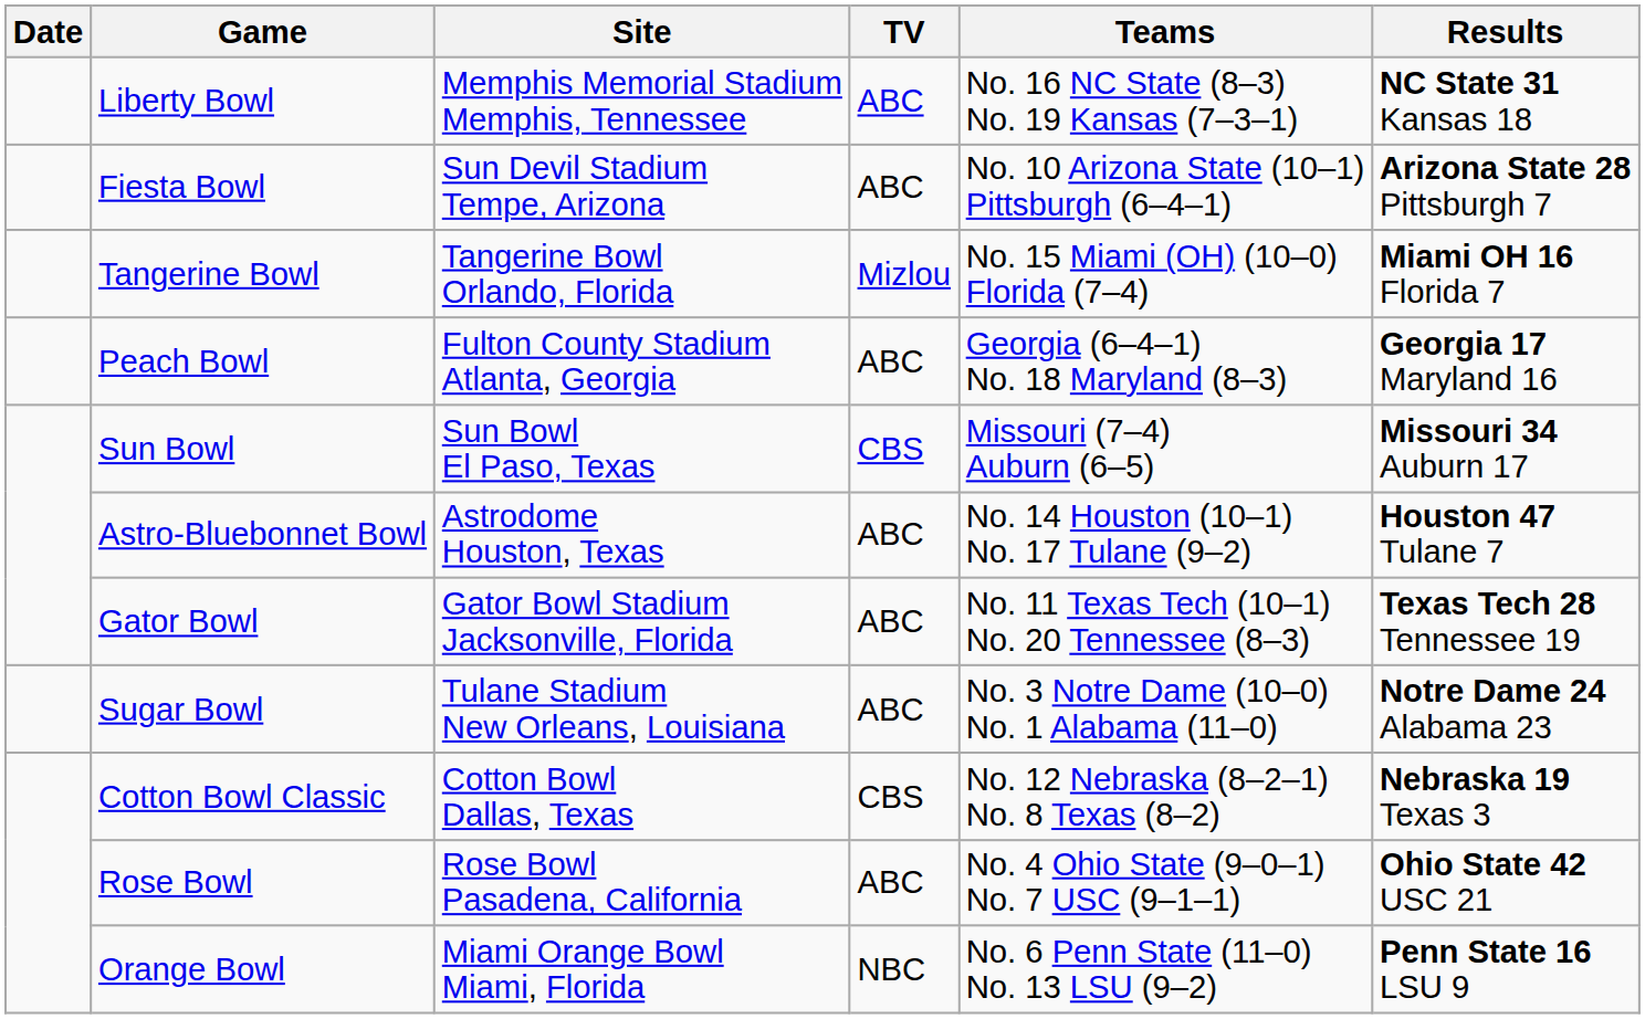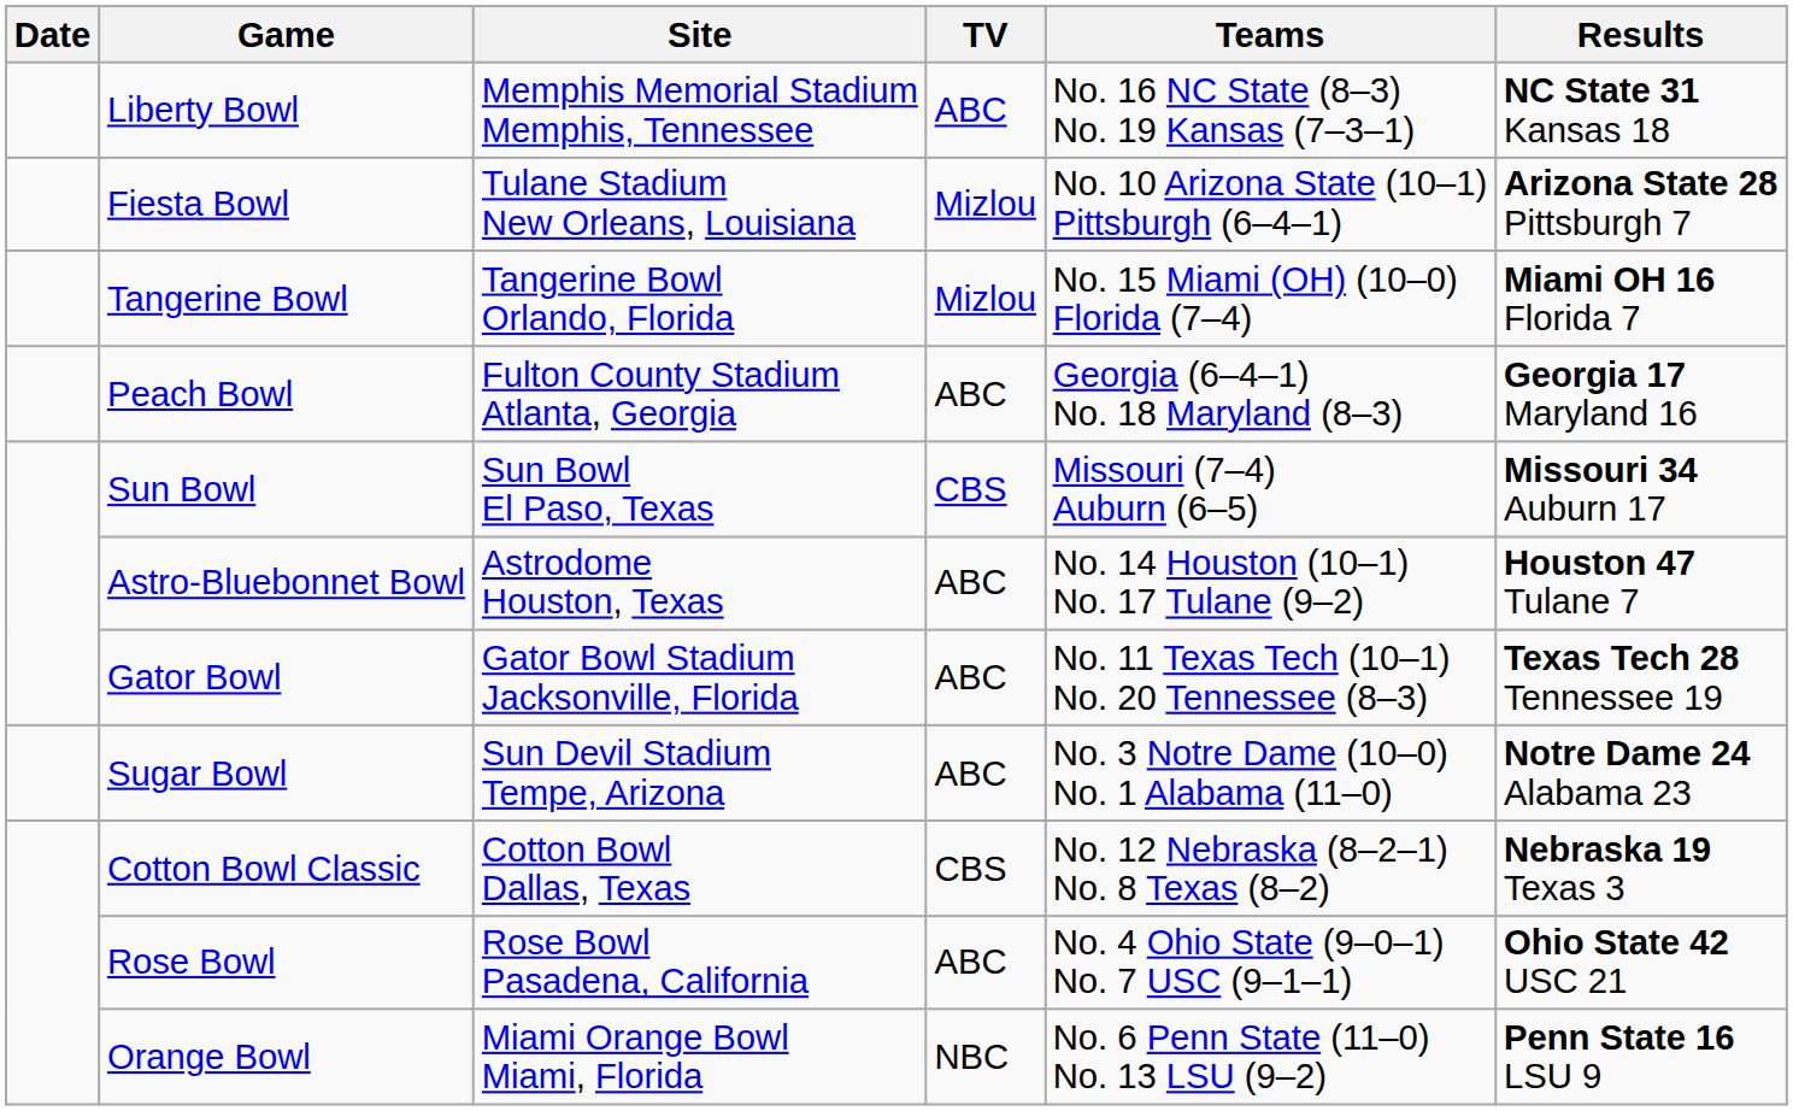Fiesta Bowl | Site: Sun Devil Stadium Tempe, Arizona -> Tulane Stadium New Orleans, Louisiana
Fiesta Bowl | TV: ABC -> Mizlou
Sugar Bowl | Site: Tulane Stadium New Orleans, Louisiana -> Sun Devil Stadium Tempe, Arizona
